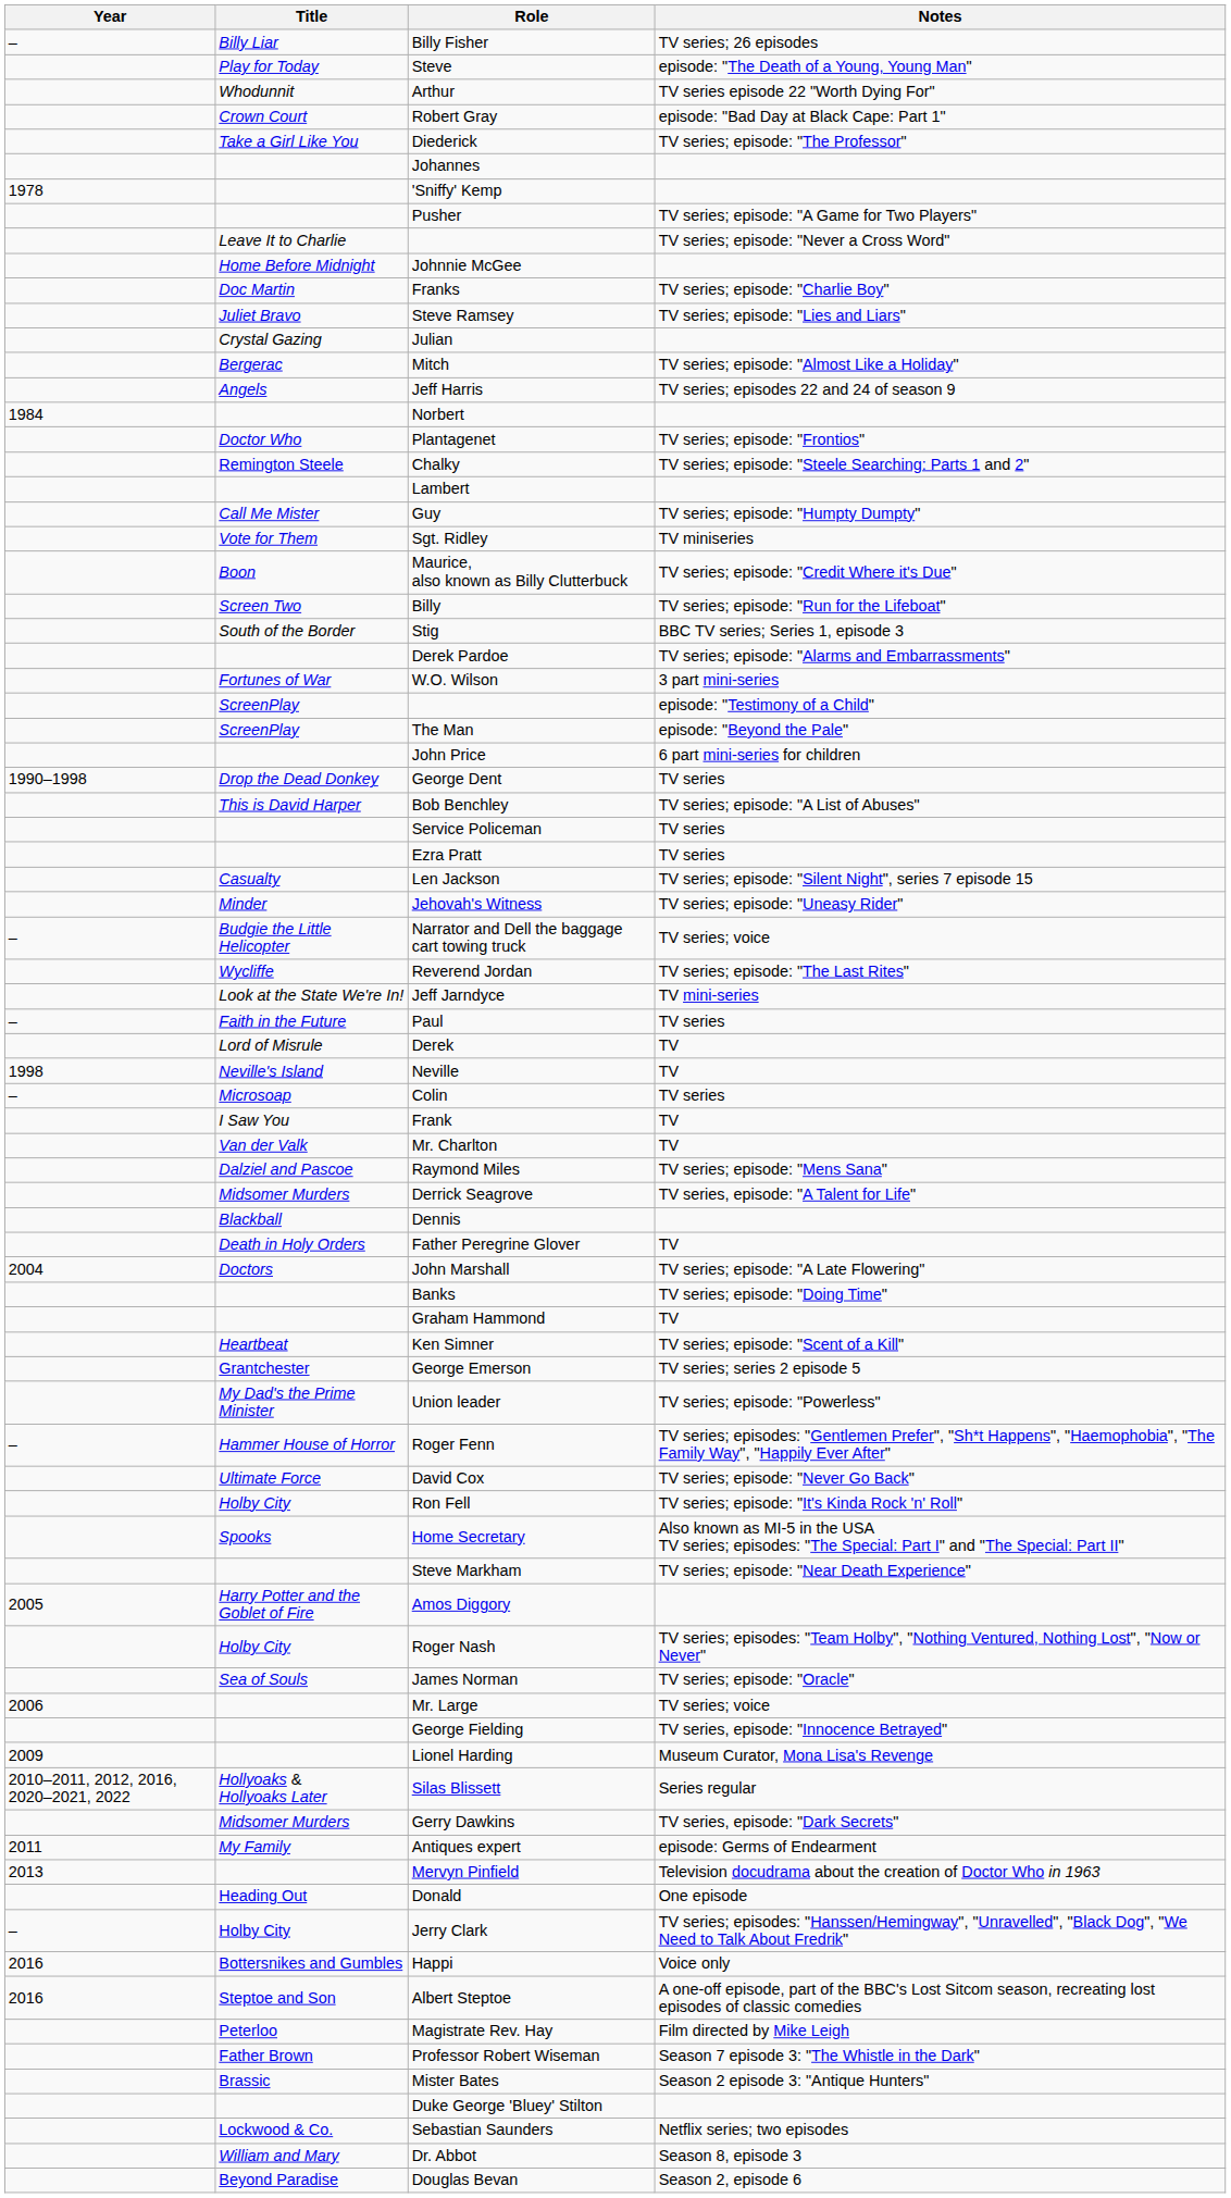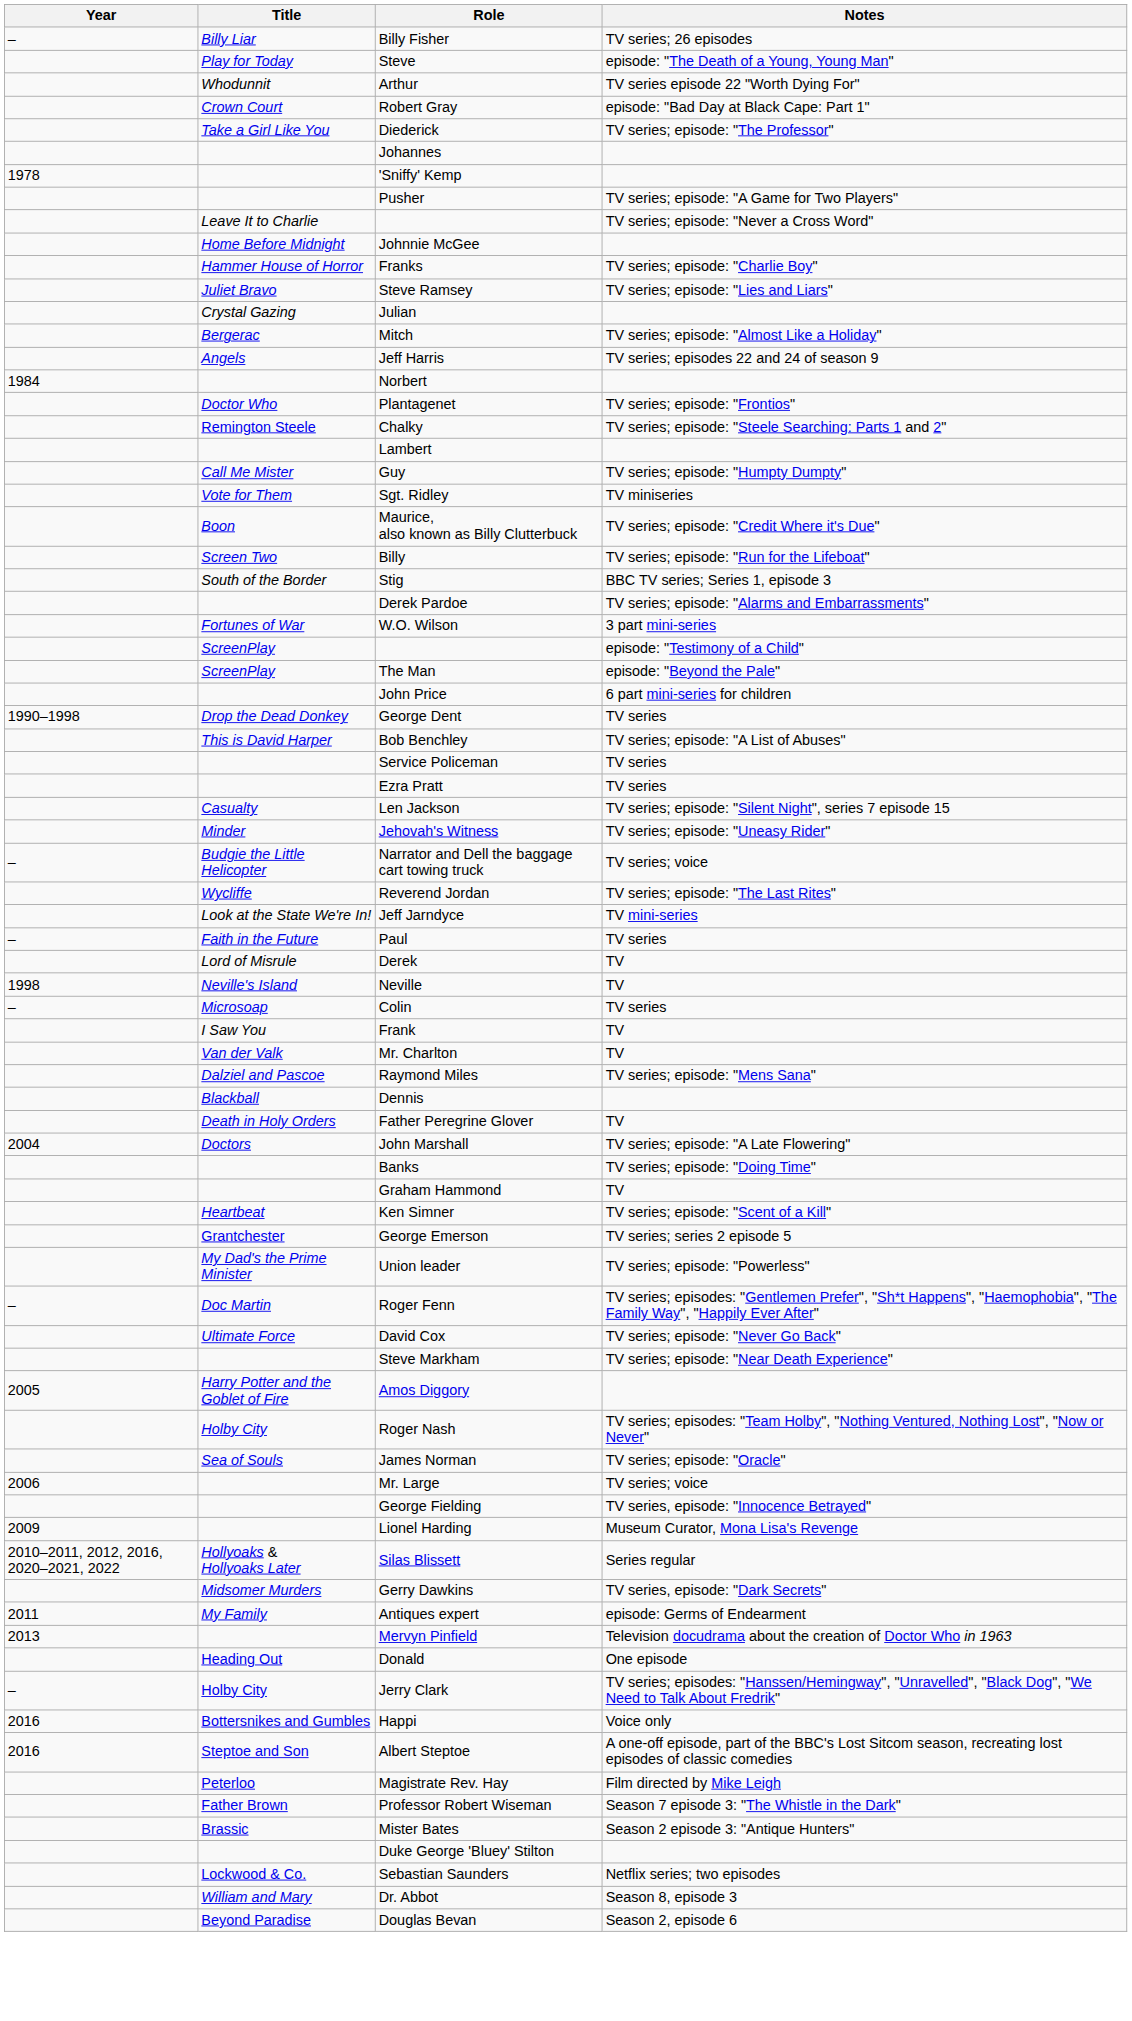Franks | Title: Doc Martin -> Hammer House of Horror
- row: Midsomer Murders | Derrick Seagrove | TV series, episode: "A Talent for Life"
Roger Fenn | Title: Hammer House of Horror -> Doc Martin
- row: Holby City | Ron Fell | TV series; episode: "It's Kinda Rock 'n' Roll"
- row: Spooks | Home Secretary | Also known as MI-5 in the USA TV series; episodes: "The Special: Part I" and "The Special: Part II"
